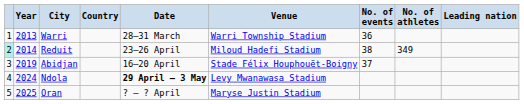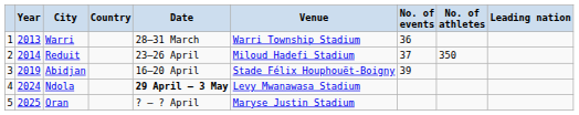Reduit | column 1: paleturquoise background -> no background
Reduit | No. of events: 38 -> 37
Reduit | No. of athletes: 349 -> 350
Abidjan | No. of events: 37 -> 39
